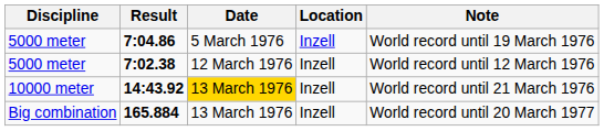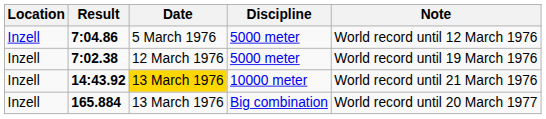columns swapped: Discipline <-> Location
7:04.86 | Note: World record until 19 March 1976 -> World record until 12 March 1976
7:02.38 | Note: World record until 12 March 1976 -> World record until 19 March 1976
